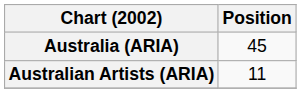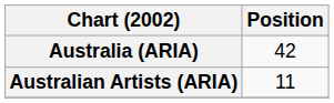Australia (ARIA) | Position: 45 -> 42
